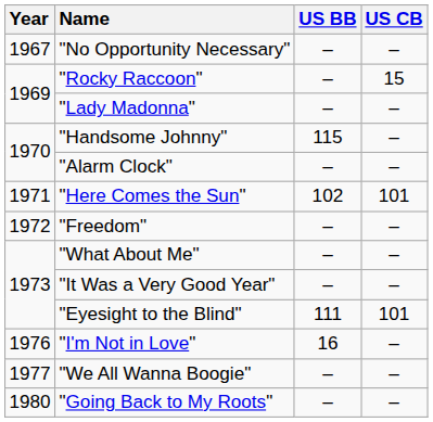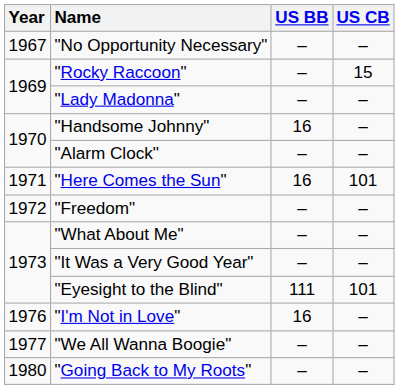"Handsome Johnny" | US BB: 115 -> 16
"Here Comes the Sun" | US BB: 102 -> 16
